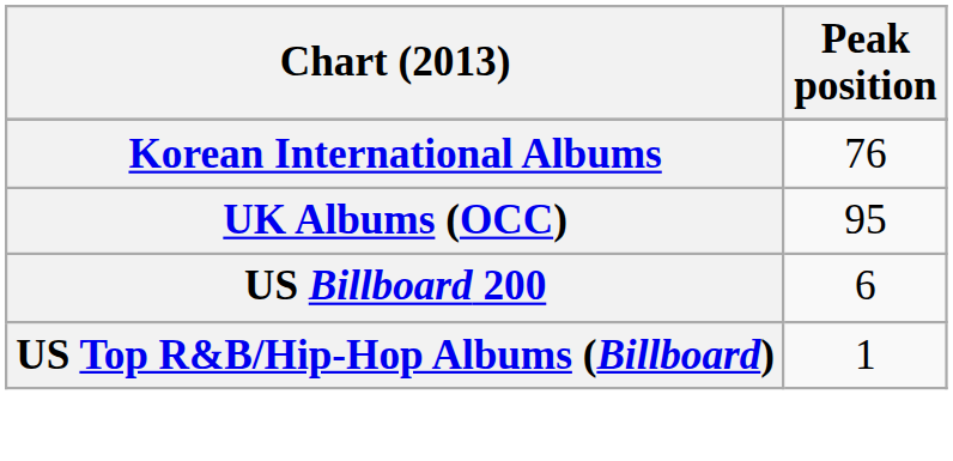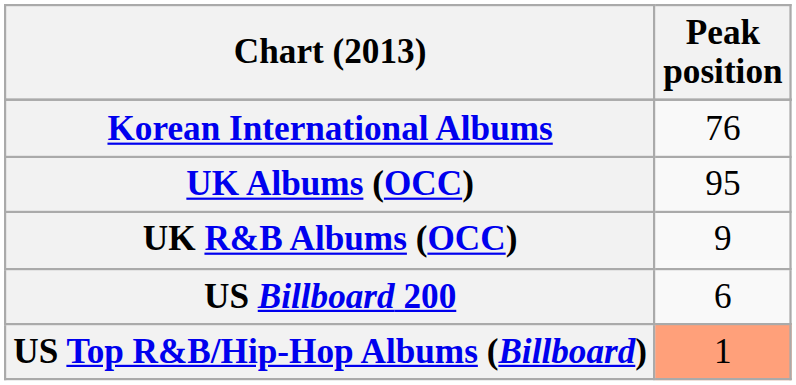+ row: UK R&B Albums (OCC) | 9
US Top R&B/Hip-Hop Albums (Billboard) | Peak position: no background -> lightsalmon background
